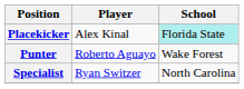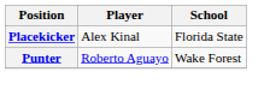Placekicker | School: paleturquoise background -> no background
- row: Specialist | Ryan Switzer | North Carolina
